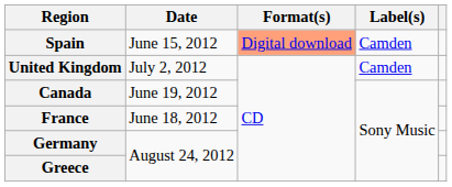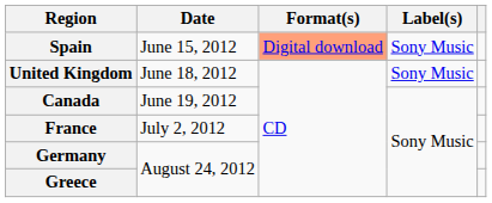Spain | Label(s): Camden -> Sony Music
United Kingdom | Date: July 2, 2012 -> June 18, 2012
United Kingdom | Label(s): Camden -> Sony Music
France | Date: June 18, 2012 -> July 2, 2012
